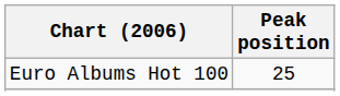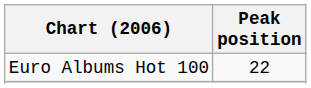Euro Albums Hot 100 | Peak position: 25 -> 22
